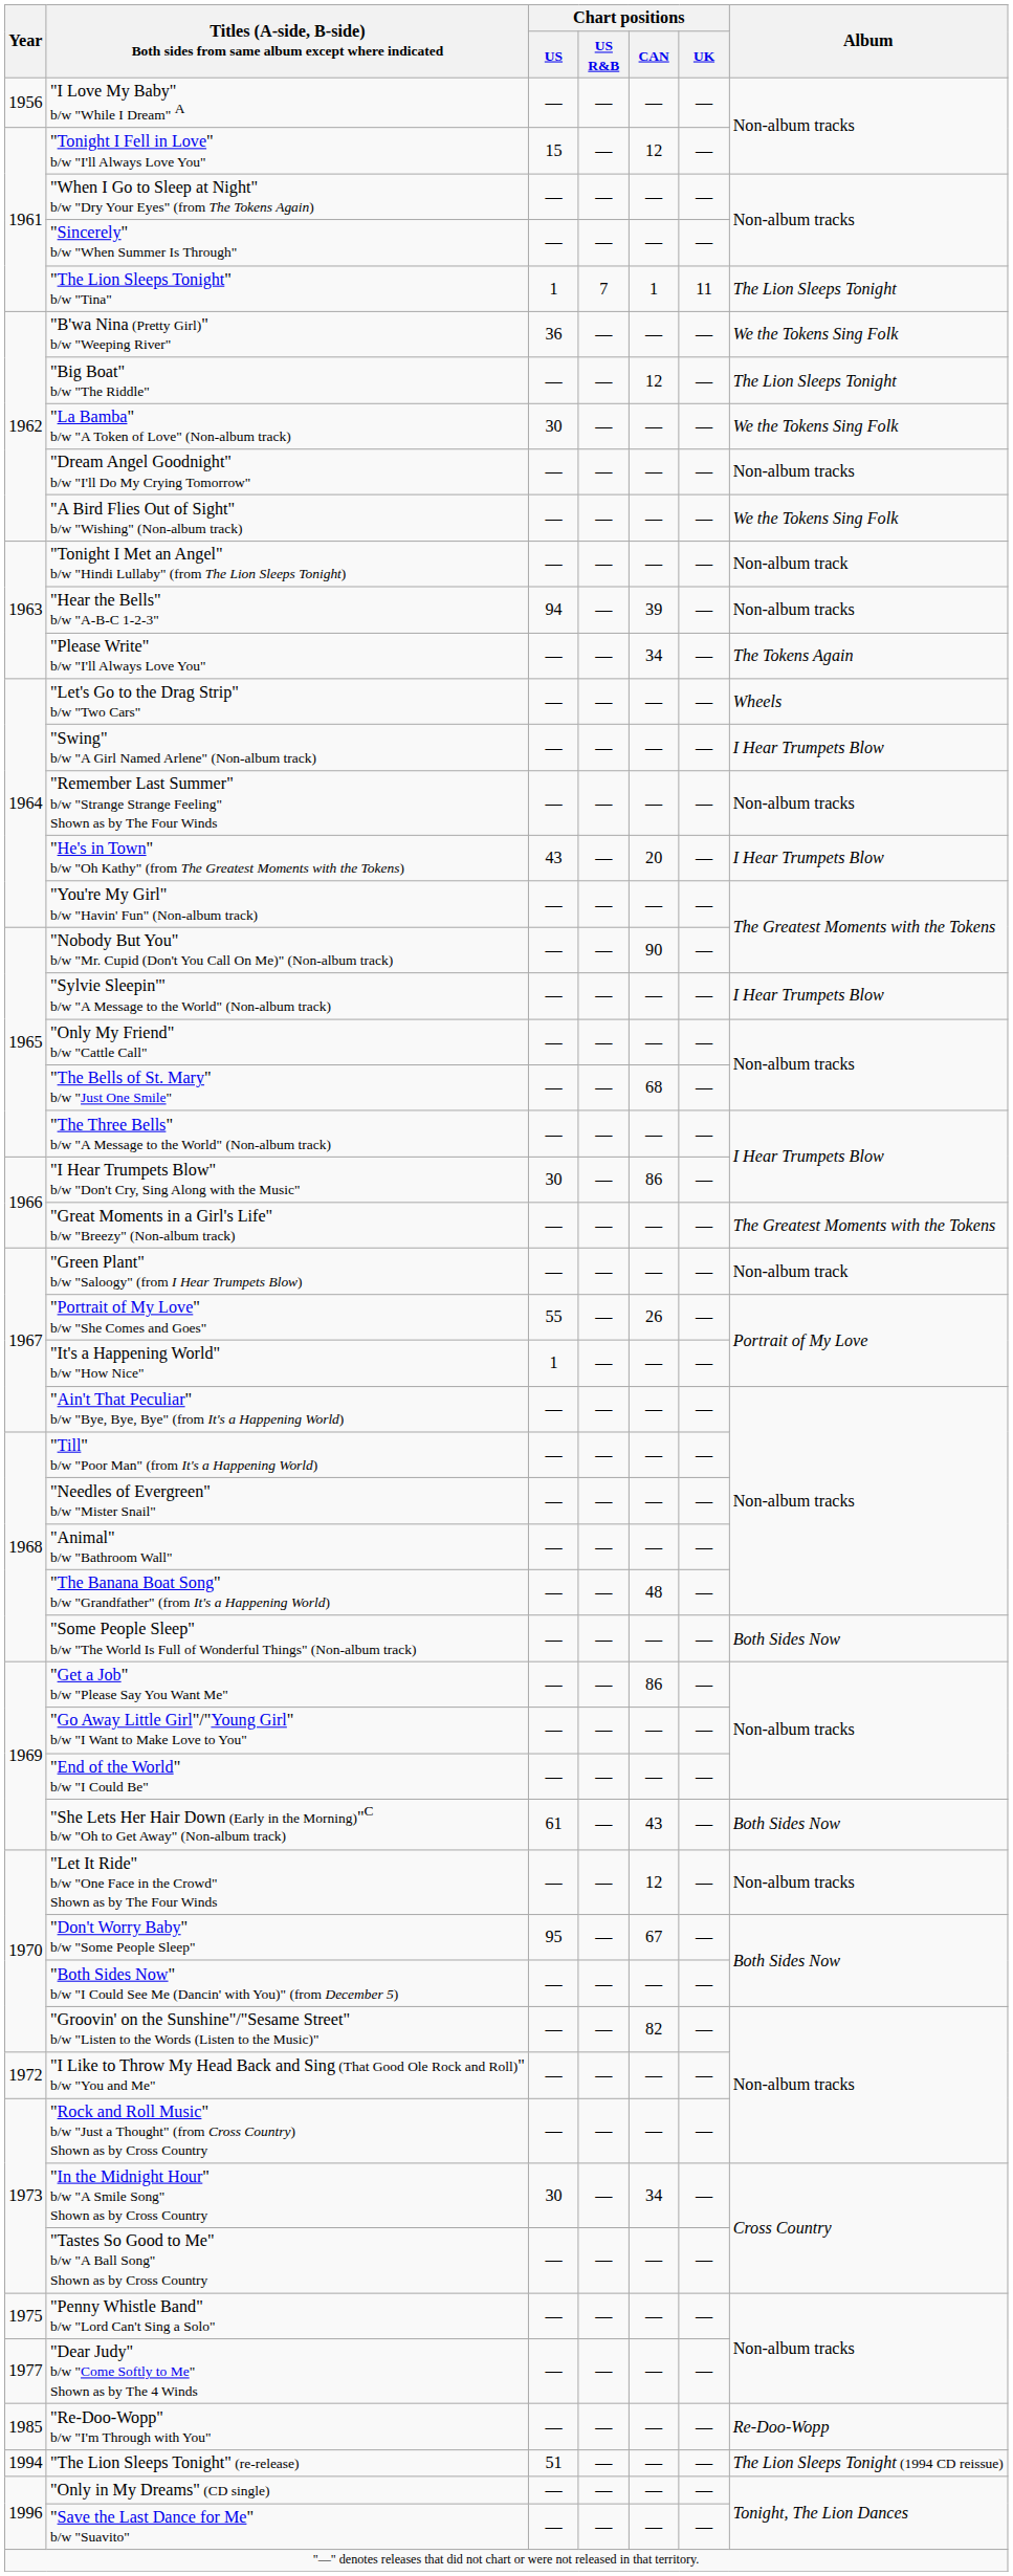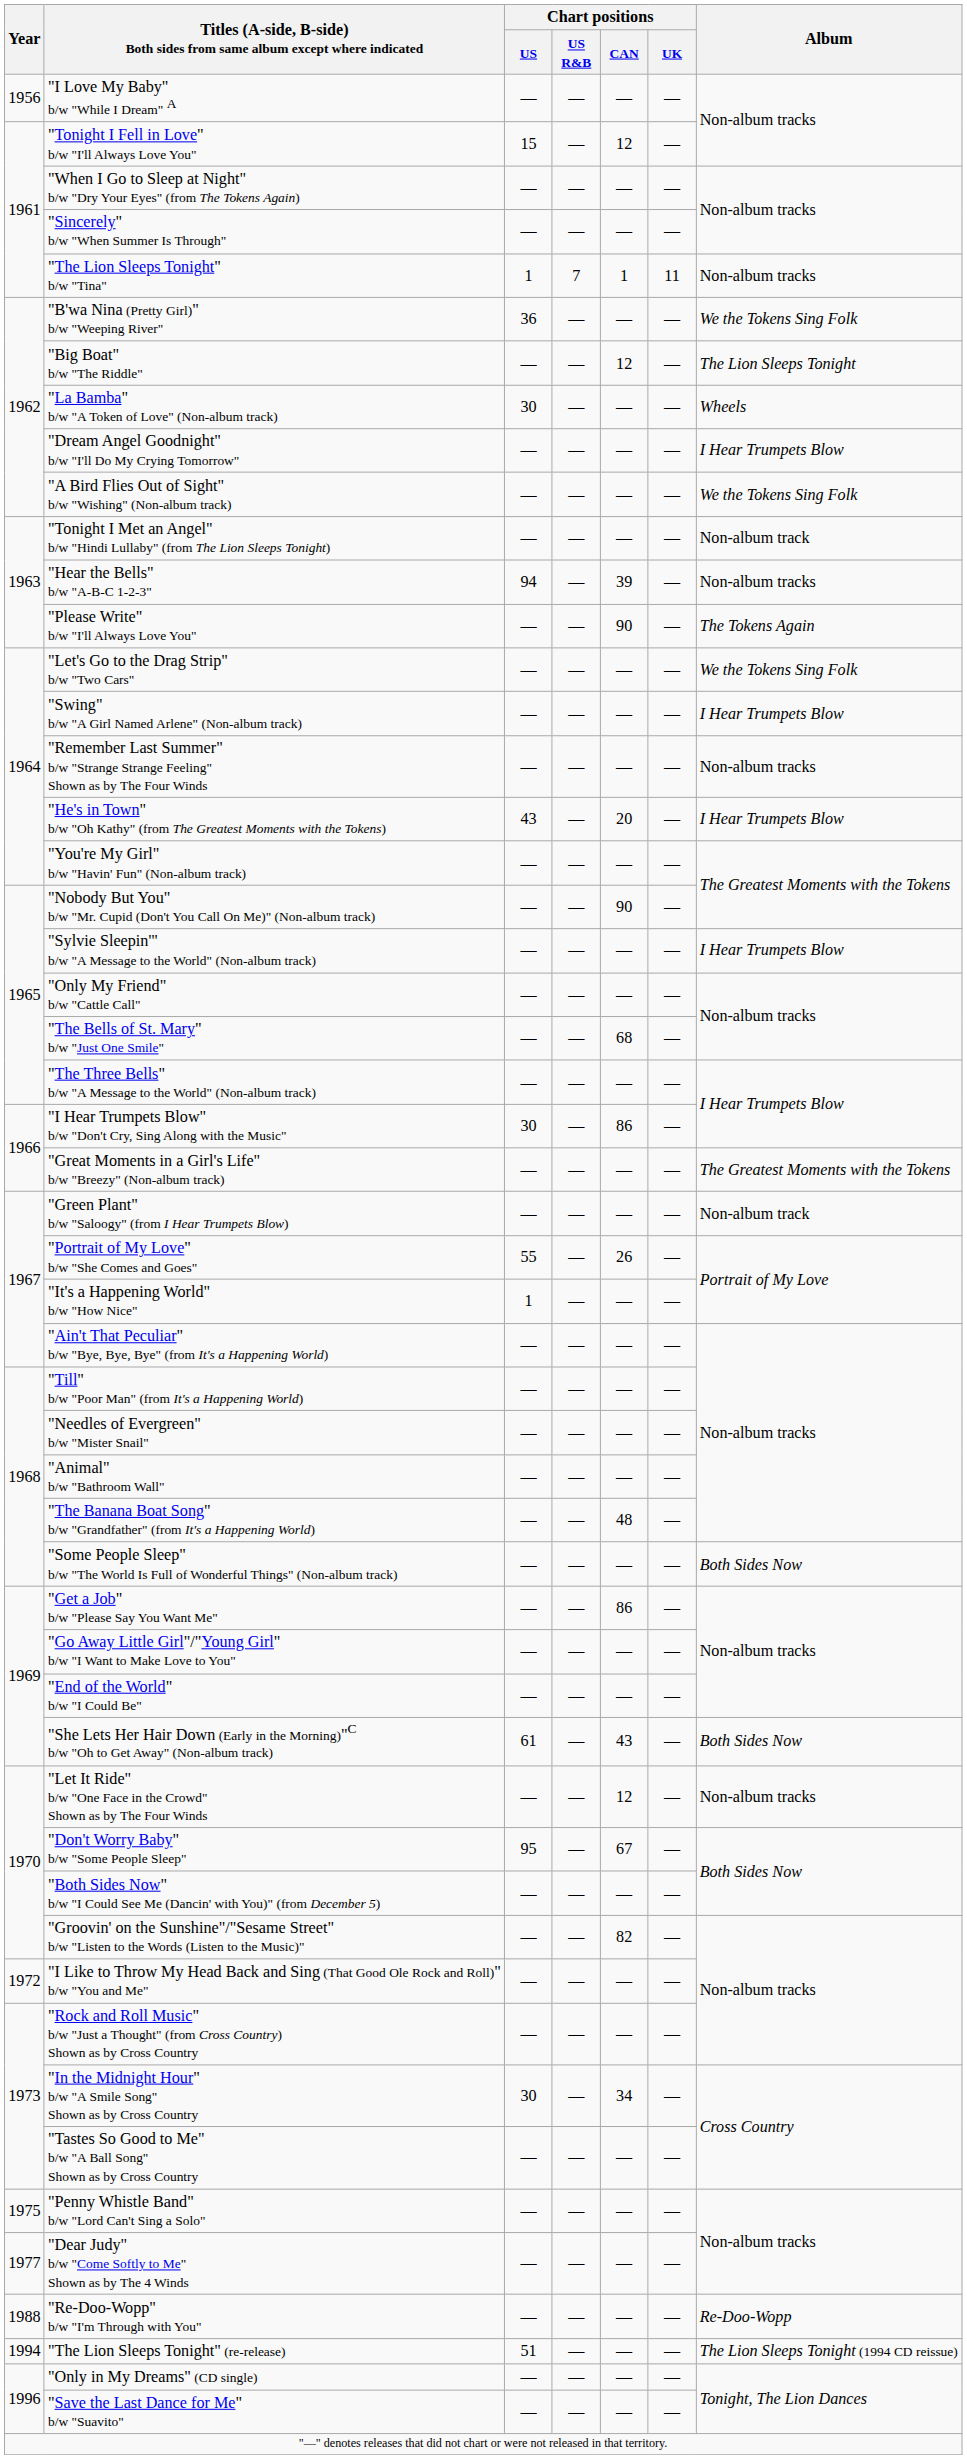"The Lion Sleeps Tonight" b/w "Tina" | Album: The Lion Sleeps Tonight -> Non-album tracks
"La Bamba" b/w "A Token of Love" (Non-album track) | Album: We the Tokens Sing Folk -> Wheels
"Dream Angel Goodnight" b/w "I'll Do My Crying Tomorrow" | Album: Non-album tracks -> I Hear Trumpets Blow
"Please Write" b/w "I'll Always Love You" | Chart positions / CAN: 34 -> 90
"Let's Go to the Drag Strip" b/w "Two Cars" | Album: Wheels -> We the Tokens Sing Folk
"Re-Doo-Wopp" b/w "I'm Through with You" | Year: 1985 -> 1988
